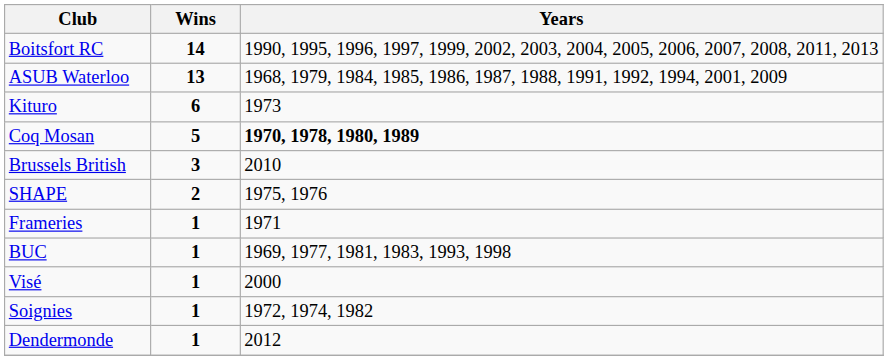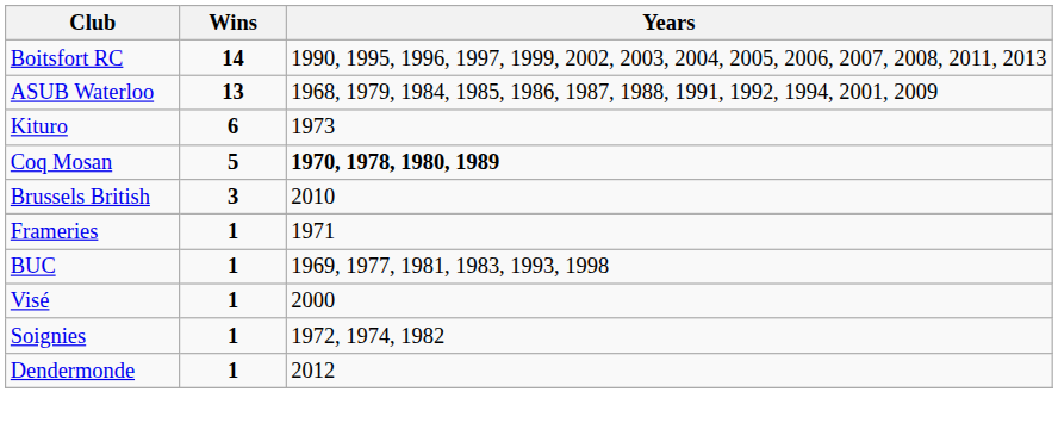- row: SHAPE | 2 | 1975, 1976
